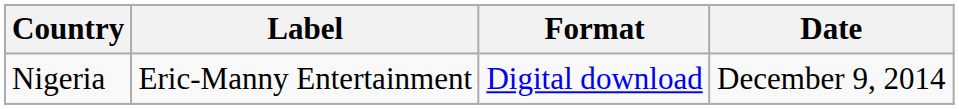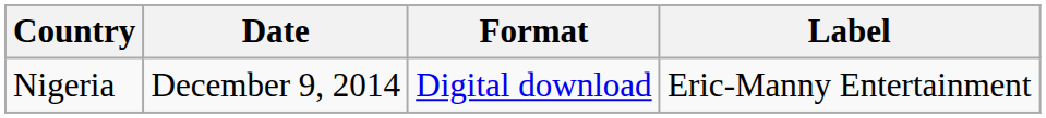columns swapped: Date <-> Label
